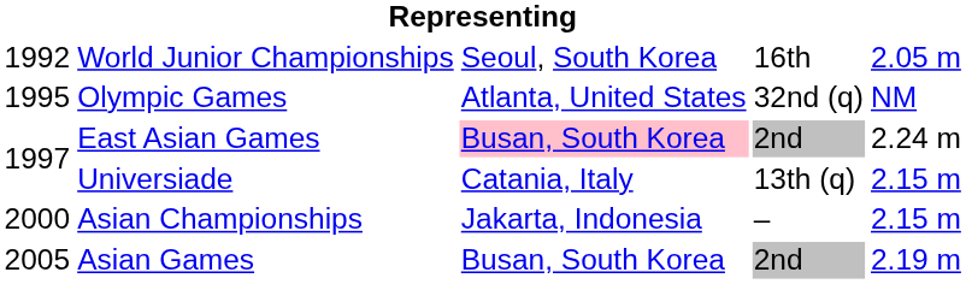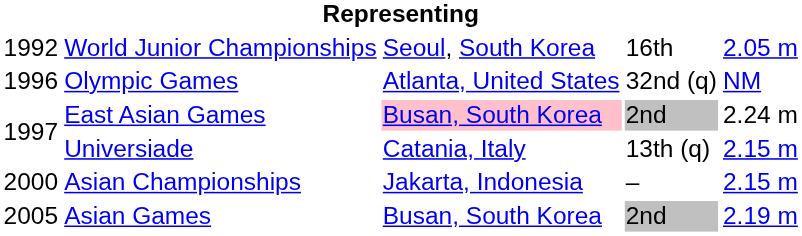Olympic Games | column 1: 1995 -> 1996
